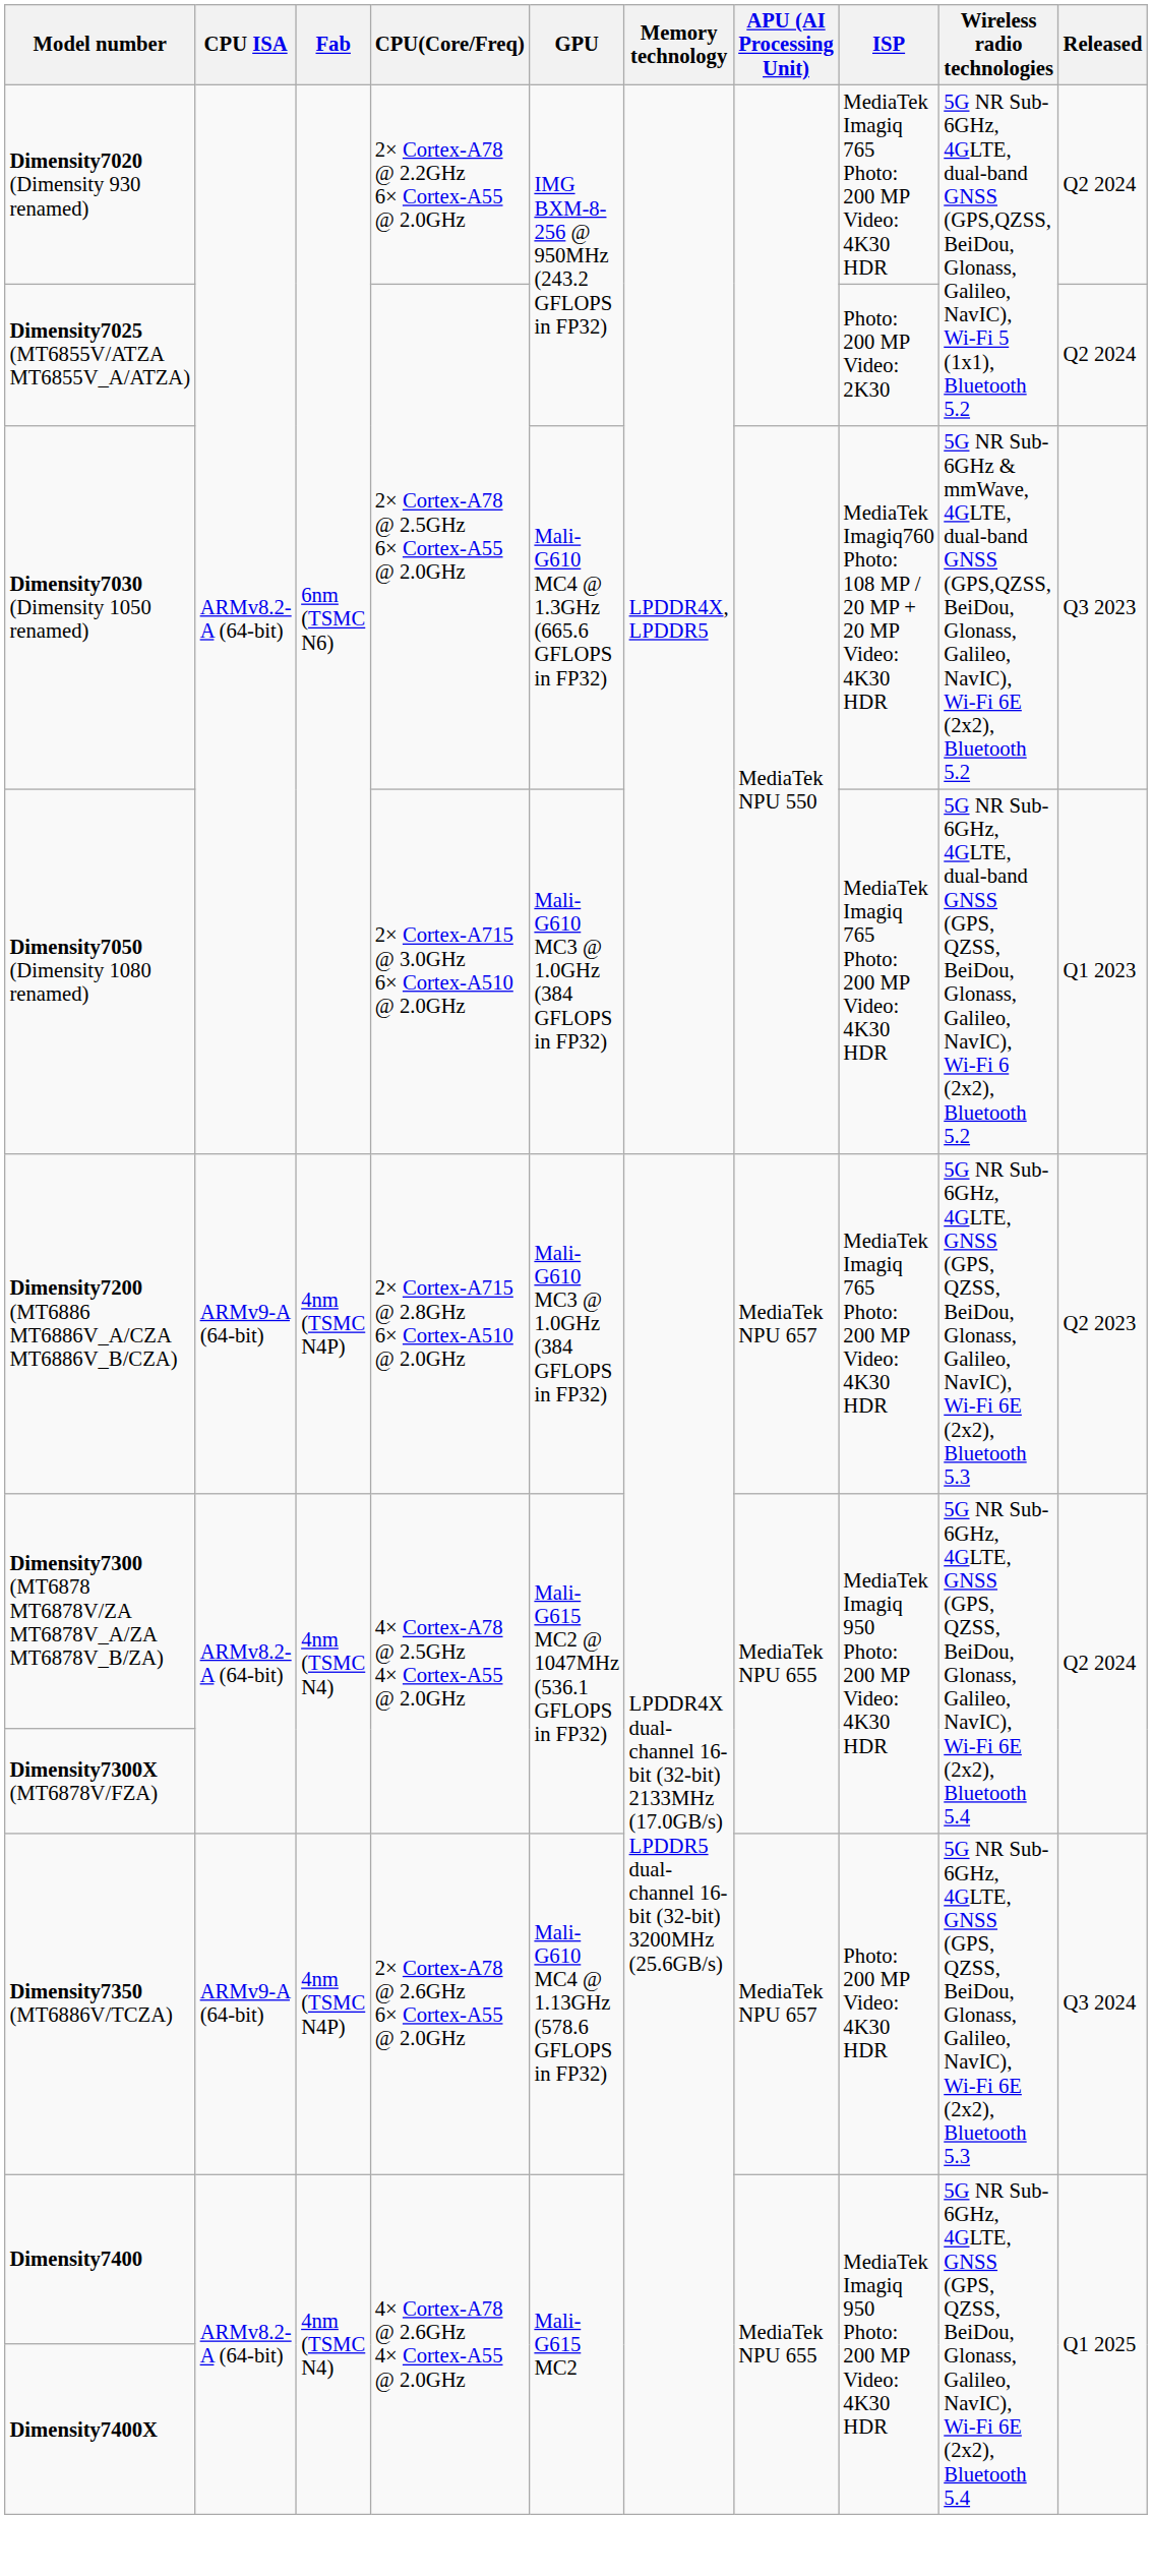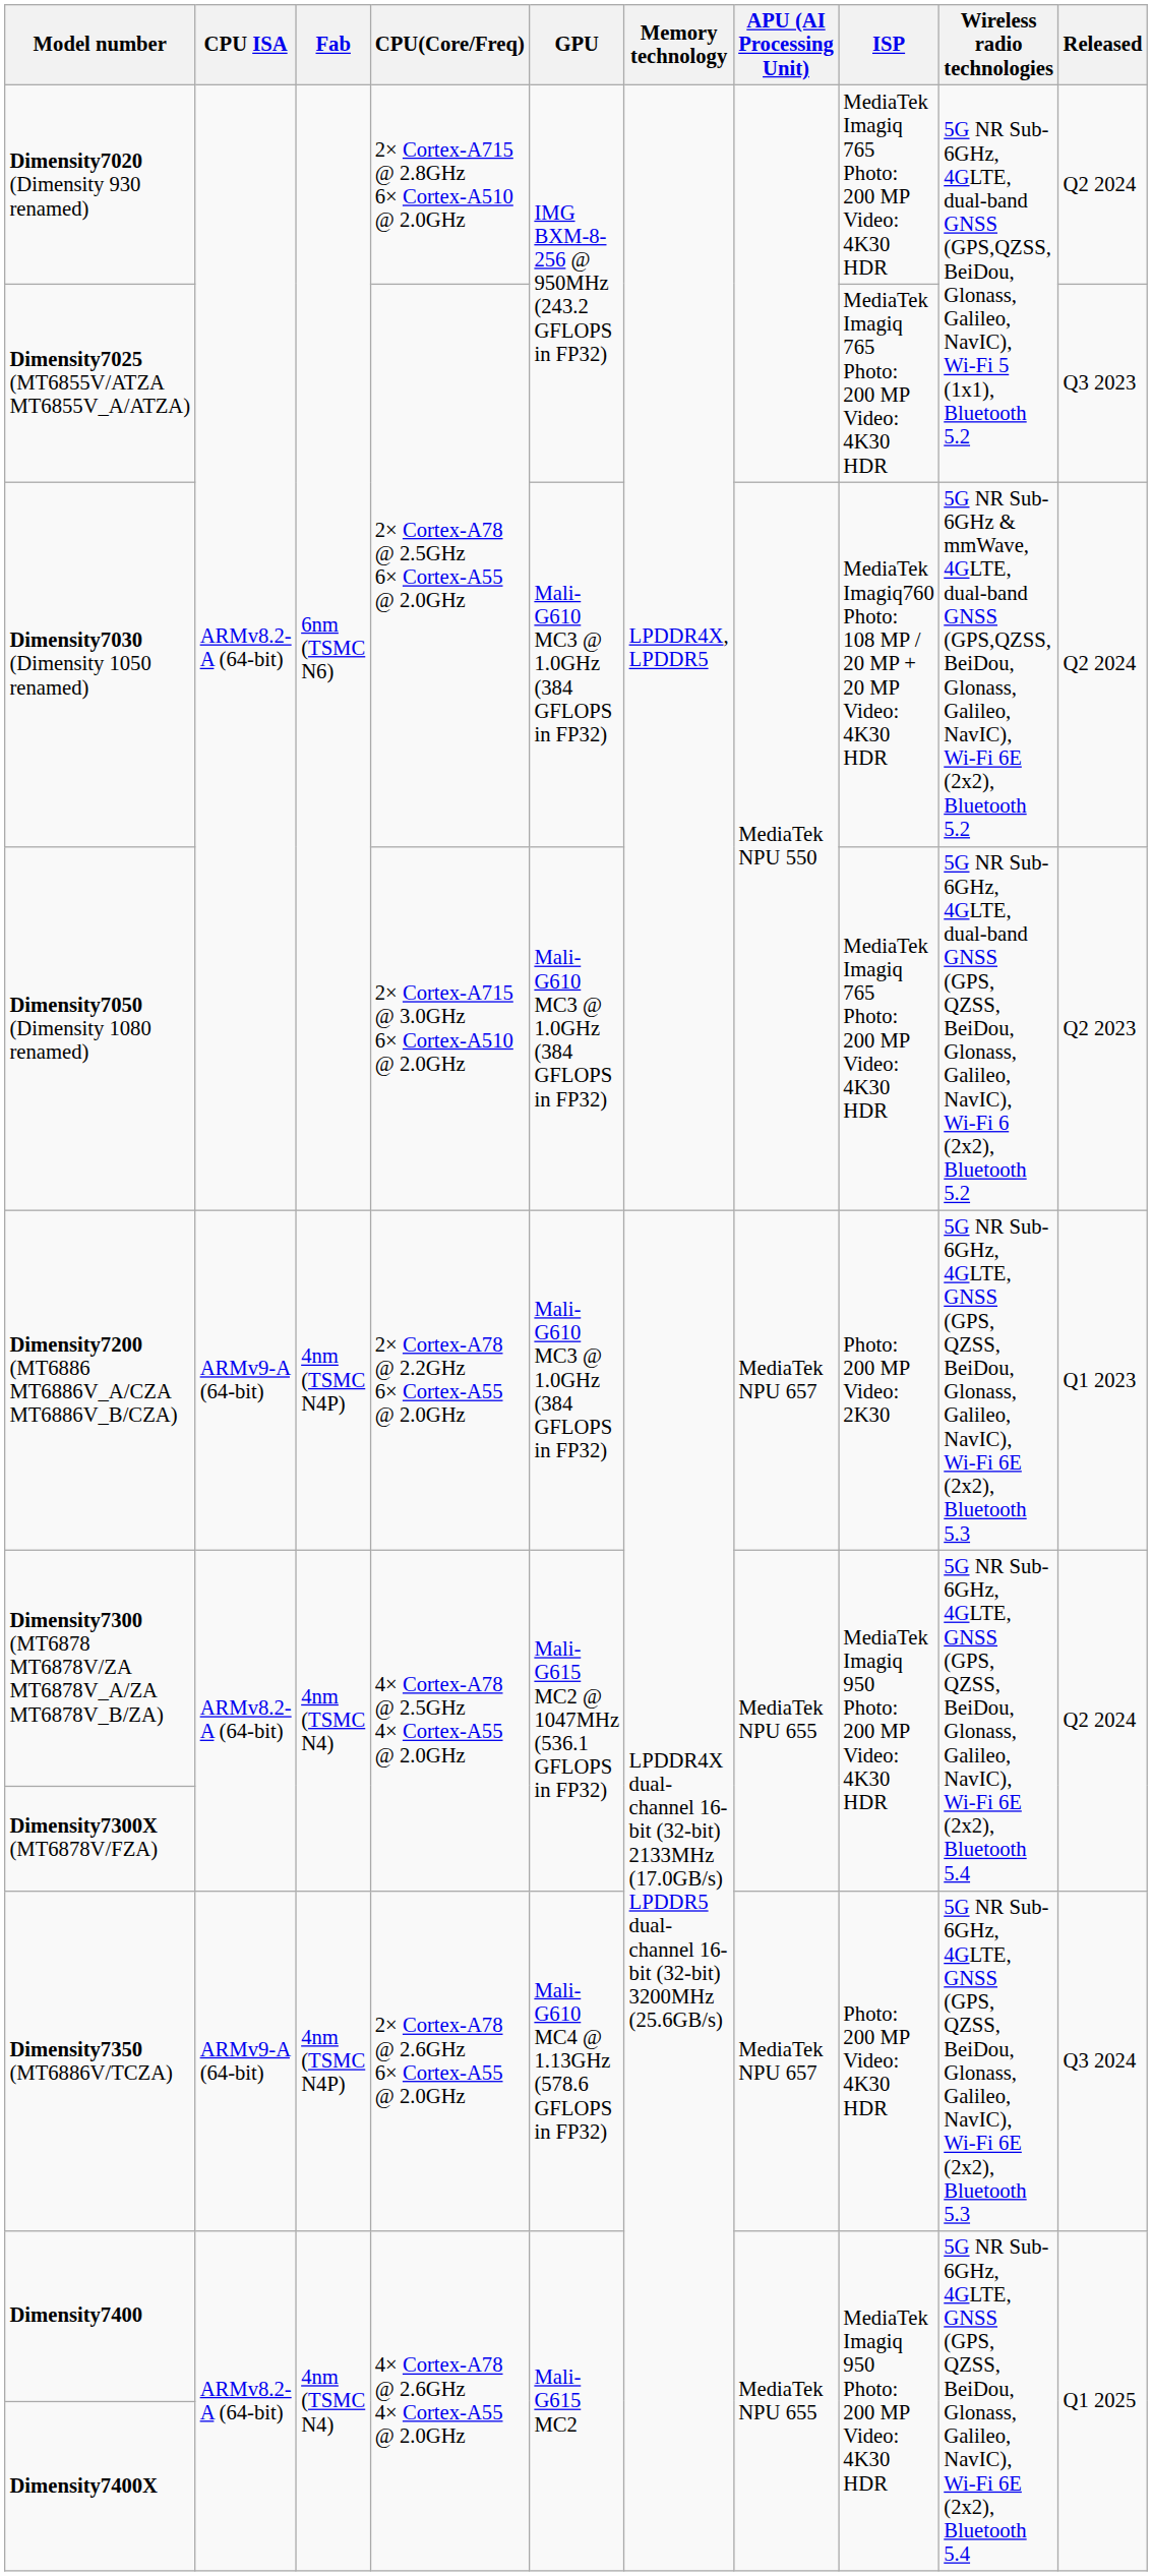Dimensity7020 (Dimensity 930 renamed) | CPU(Core/Freq): 2× Cortex-A78 @ 2.2GHz 6× Cortex-A55 @ 2.0GHz -> 2× Cortex-A715 @ 2.8GHz 6× Cortex-A510 @ 2.0GHz
Dimensity7025 (MT6855V/ATZA MT6855V_A/ATZA) | ISP: Photo: 200 MP Video: 2K30 -> MediaTek Imagiq 765 Photo: 200 MP Video: 4K30 HDR
Dimensity7025 (MT6855V/ATZA MT6855V_A/ATZA) | Released: Q2 2024 -> Q3 2023
Dimensity7030 (Dimensity 1050 renamed) | GPU: Mali-G610 MC4 @ 1.3GHz (665.6 GFLOPS in FP32) -> Mali-G610 MC3 @ 1.0GHz (384 GFLOPS in FP32)
Dimensity7030 (Dimensity 1050 renamed) | Released: Q3 2023 -> Q2 2024
Dimensity7050 (Dimensity 1080 renamed) | Released: Q1 2023 -> Q2 2023
Dimensity7200 (MT6886 MT6886V_A/CZA MT6886V_B/CZA) | CPU(Core/Freq): 2× Cortex-A715 @ 2.8GHz 6× Cortex-A510 @ 2.0GHz -> 2× Cortex-A78 @ 2.2GHz 6× Cortex-A55 @ 2.0GHz
Dimensity7200 (MT6886 MT6886V_A/CZA MT6886V_B/CZA) | ISP: MediaTek Imagiq 765 Photo: 200 MP Video: 4K30 HDR -> Photo: 200 MP Video: 2K30
Dimensity7200 (MT6886 MT6886V_A/CZA MT6886V_B/CZA) | Released: Q2 2023 -> Q1 2023
